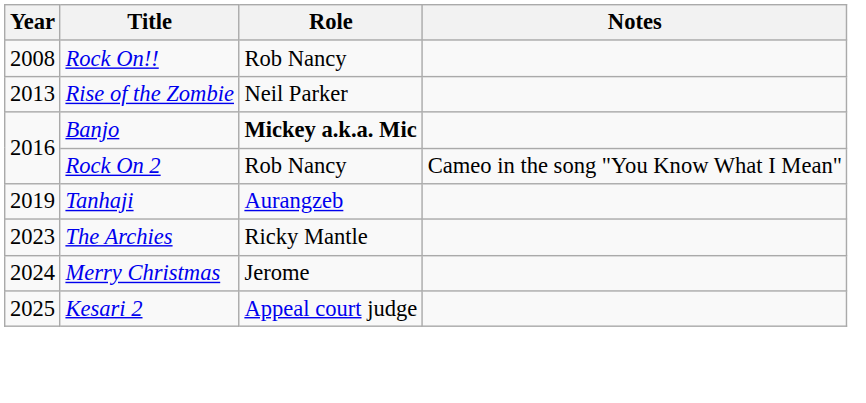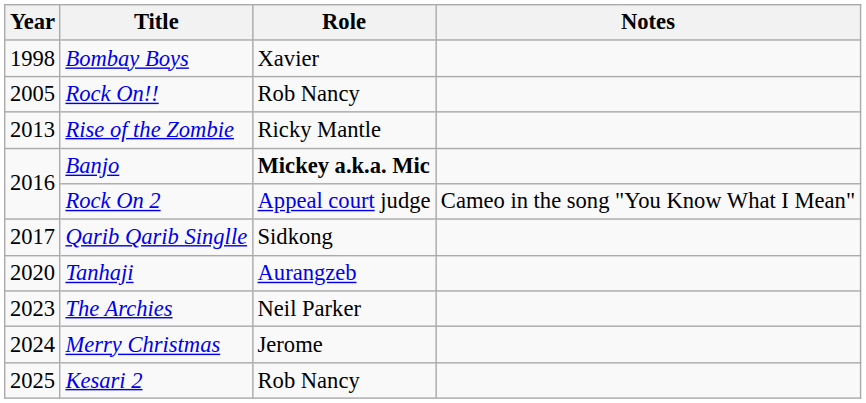+ row: 1998 | Bombay Boys | Xavier
Rock On!! | Year: 2008 -> 2005
Rise of the Zombie | Role: Neil Parker -> Ricky Mantle
Rock On 2 | Role: Rob Nancy -> Appeal court judge
+ row: 2017 | Qarib Qarib Singlle | Sidkong
Tanhaji | Year: 2019 -> 2020
The Archies | Role: Ricky Mantle -> Neil Parker
Kesari 2 | Role: Appeal court judge -> Rob Nancy
